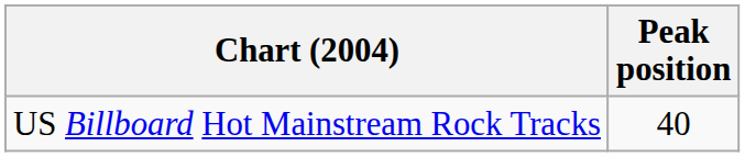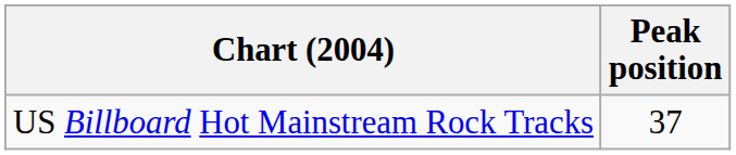US Billboard Hot Mainstream Rock Tracks | Peak position: 40 -> 37
